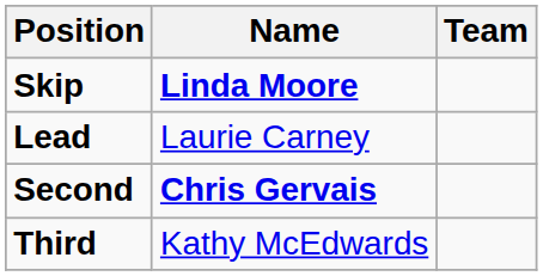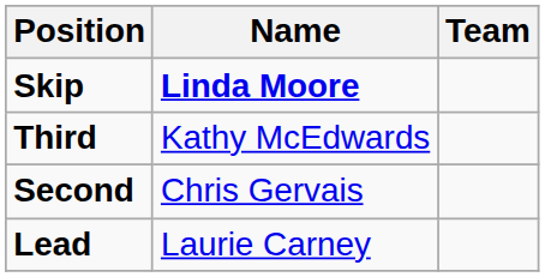rows swapped: Third <-> Lead
Second | Name: bold -> normal
